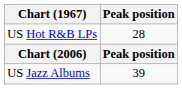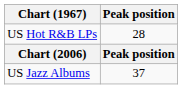US Jazz Albums | Peak position: 39 -> 37
